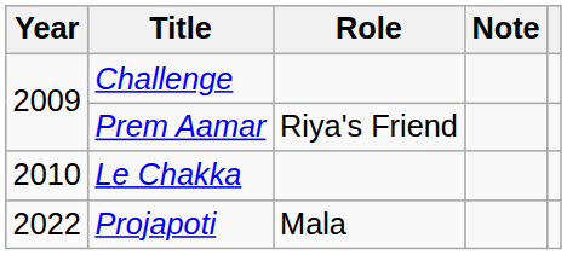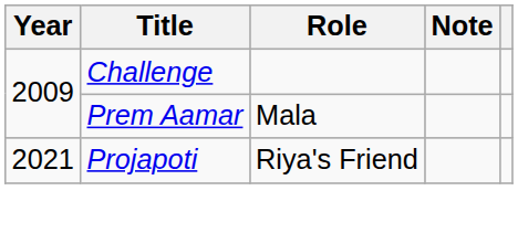Prem Aamar | Role: Riya's Friend -> Mala
- row: 2010 | Le Chakka
Projapoti | Year: 2022 -> 2021
Projapoti | Role: Mala -> Riya's Friend
